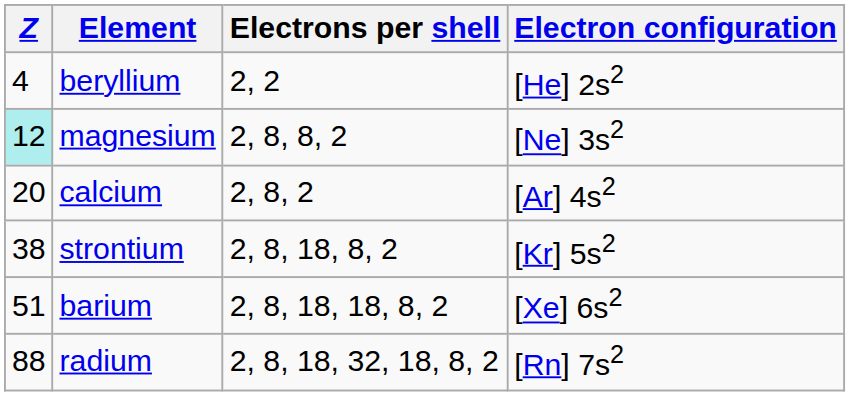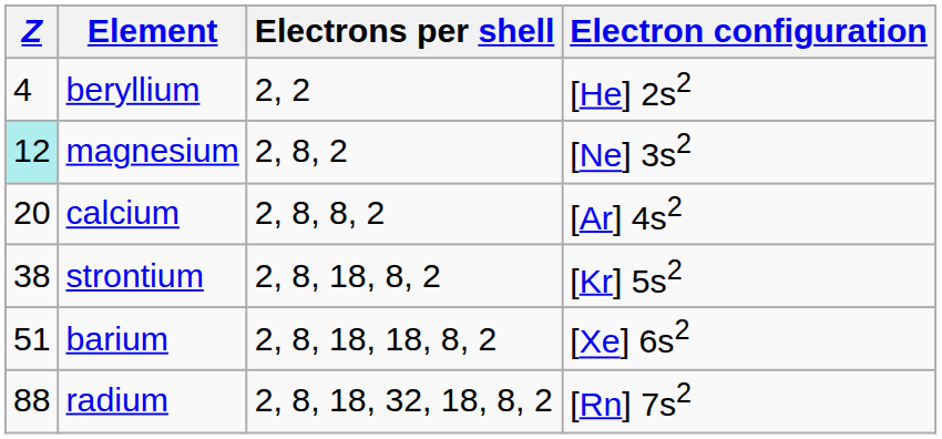magnesium | Electrons per shell: 2, 8, 8, 2 -> 2, 8, 2
calcium | Electrons per shell: 2, 8, 2 -> 2, 8, 8, 2
